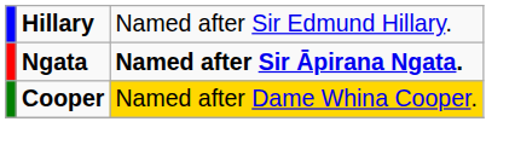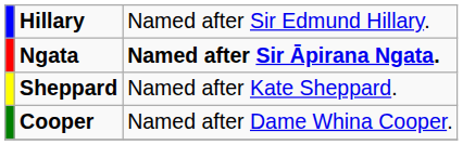+ row: Sheppard | Named after Kate Sheppard.
Cooper | column 3: gold background -> no background
